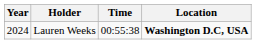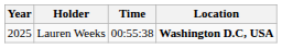Lauren Weeks | Year: 2024 -> 2025
